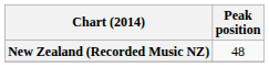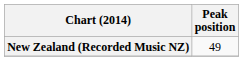New Zealand (Recorded Music NZ) | Peak position: 48 -> 49
